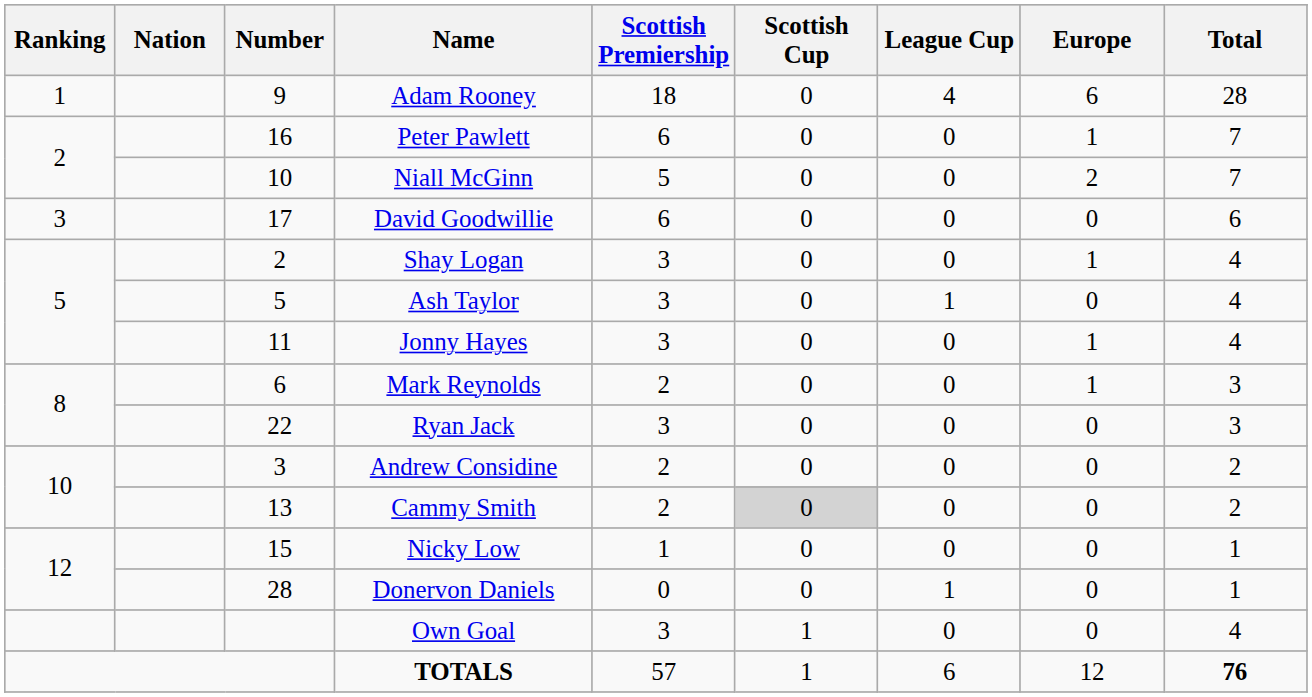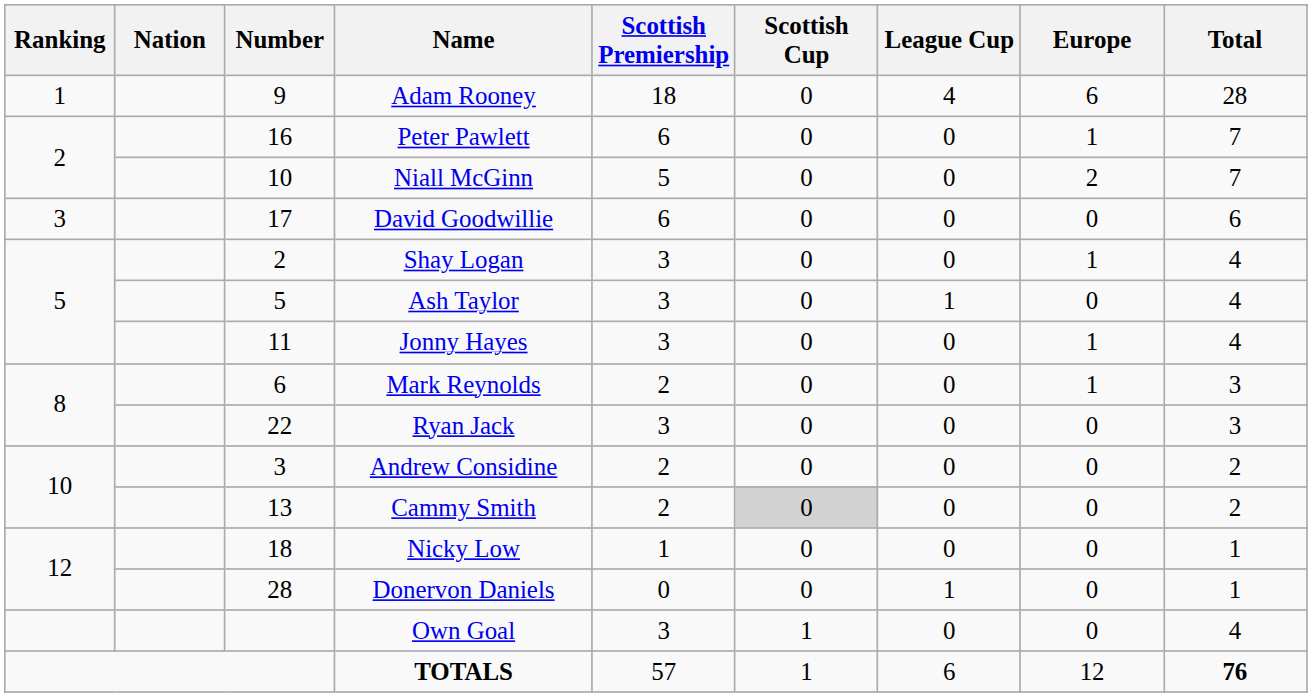Nicky Low | Number: 15 -> 18
